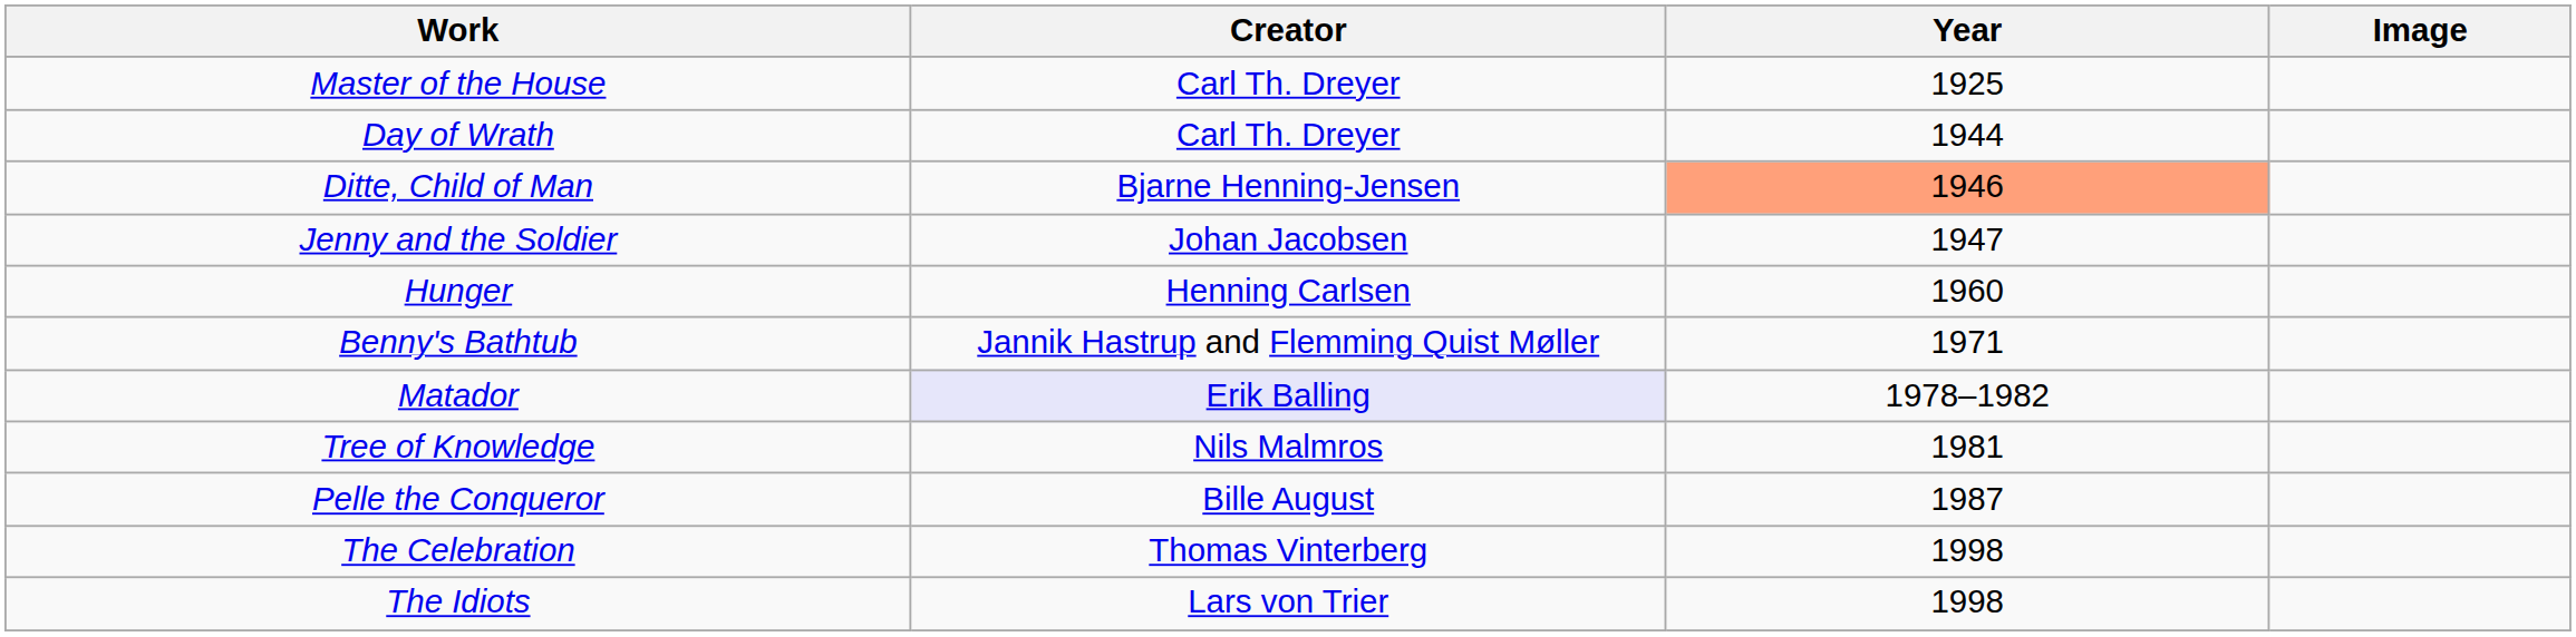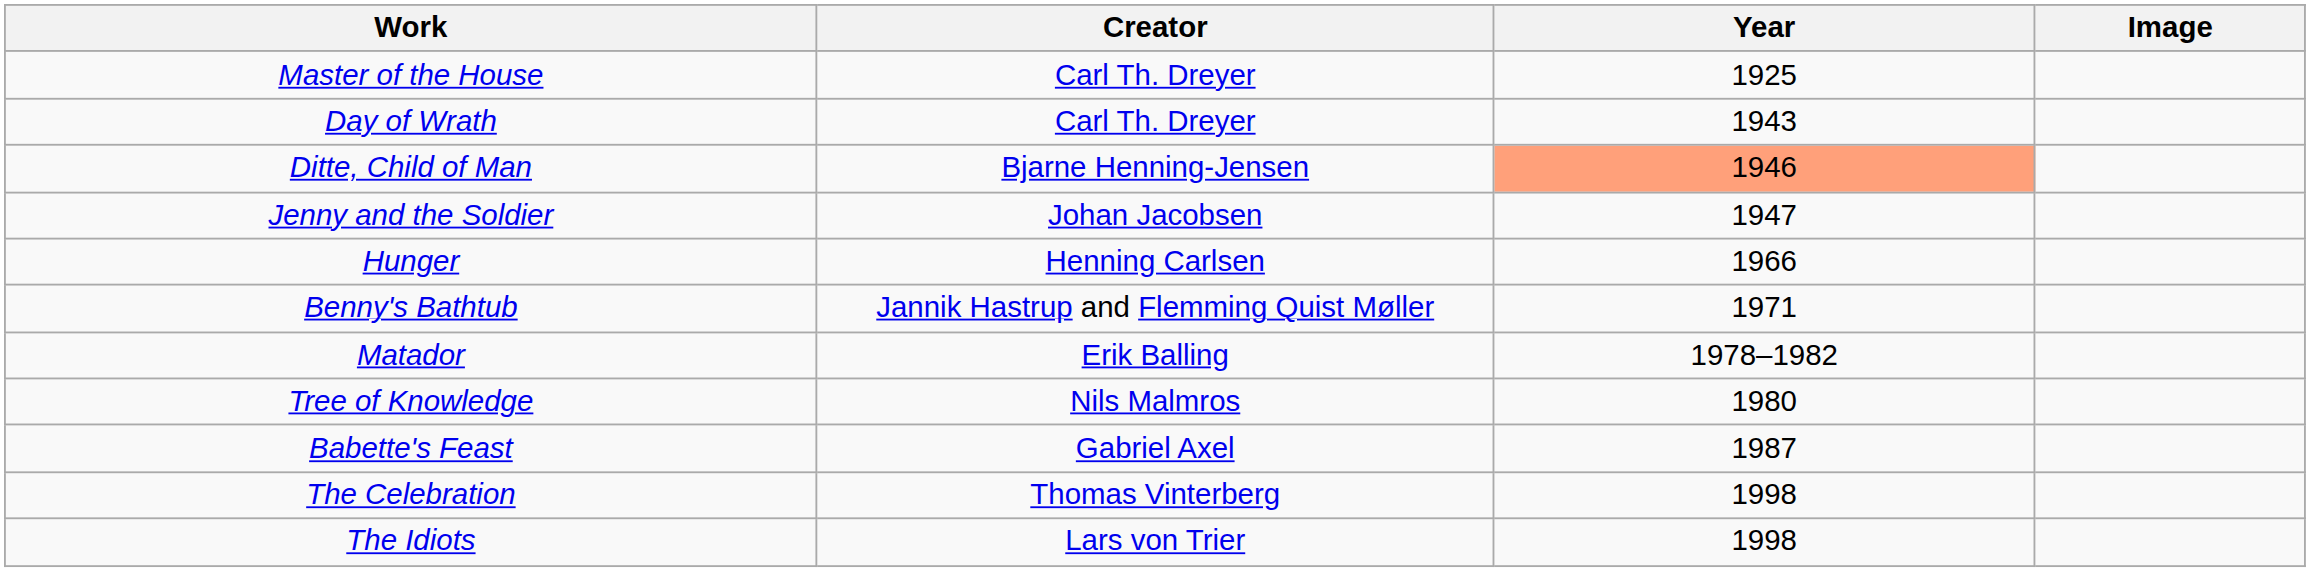Day of Wrath | Year: 1944 -> 1943
Hunger | Year: 1960 -> 1966
Matador | Creator: lavender background -> no background
Tree of Knowledge | Year: 1981 -> 1980
+ row: Babette's Feast | Gabriel Axel | 1987
- row: Pelle the Conqueror | Bille August | 1987
